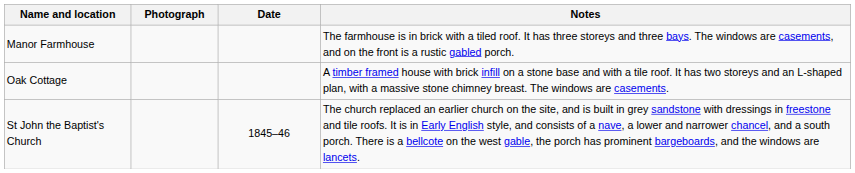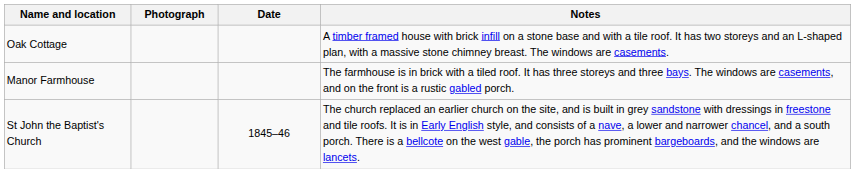rows swapped: Oak Cottage <-> Manor Farmhouse
